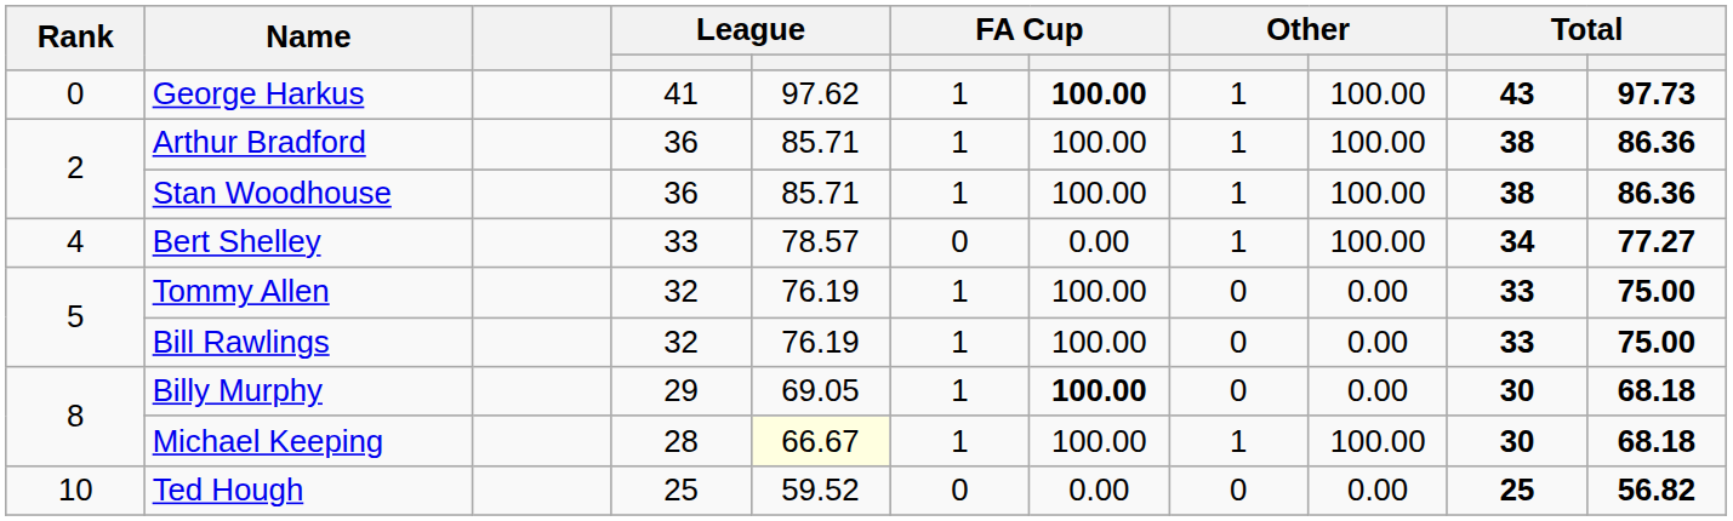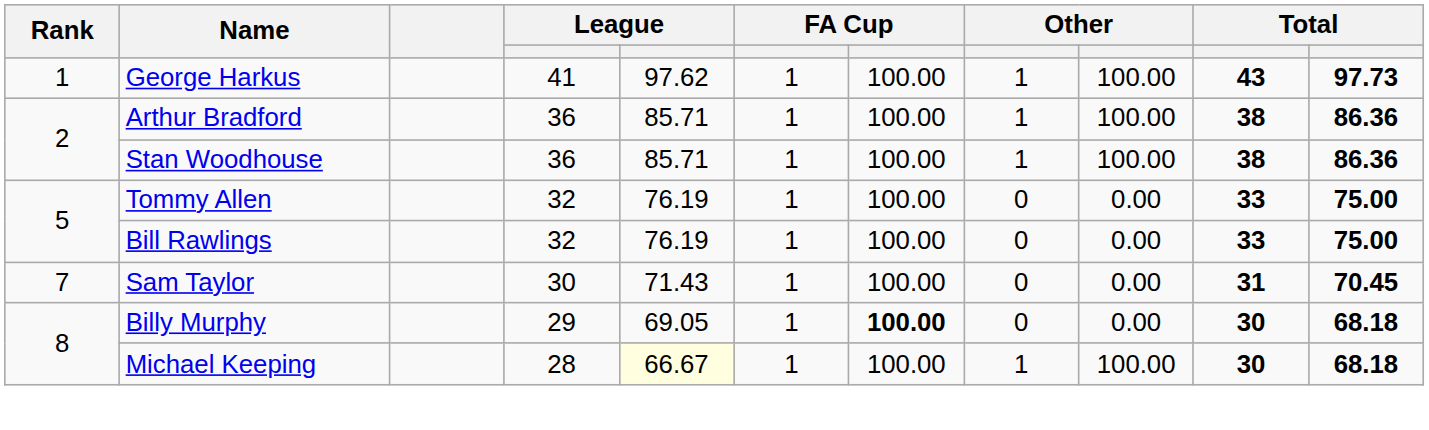George Harkus | Rank: 0 -> 1
George Harkus | column 7: bold -> normal
- row: 4 | Bert Shelley | 33 | 78.57 | 0 | 0.00 | 1 | 100.00 | 34 | 77.27
+ row: 7 | Sam Taylor | 30 | 71.43 | 1 | 100.00 | 0 | 0.00 | 31 | 70.45
- row: 10 | Ted Hough | 25 | 59.52 | 0 | 0.00 | 0 | 0.00 | 25 | 56.82
